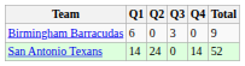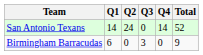rows swapped: Birmingham Barracudas <-> San Antonio Texans
